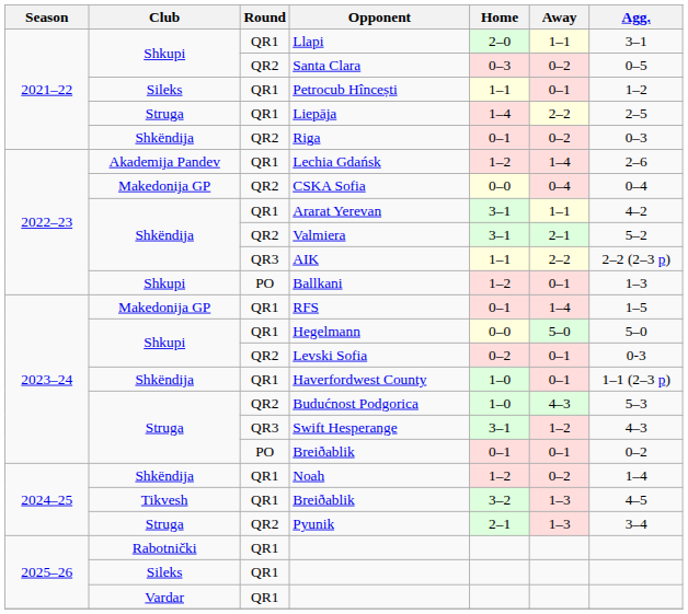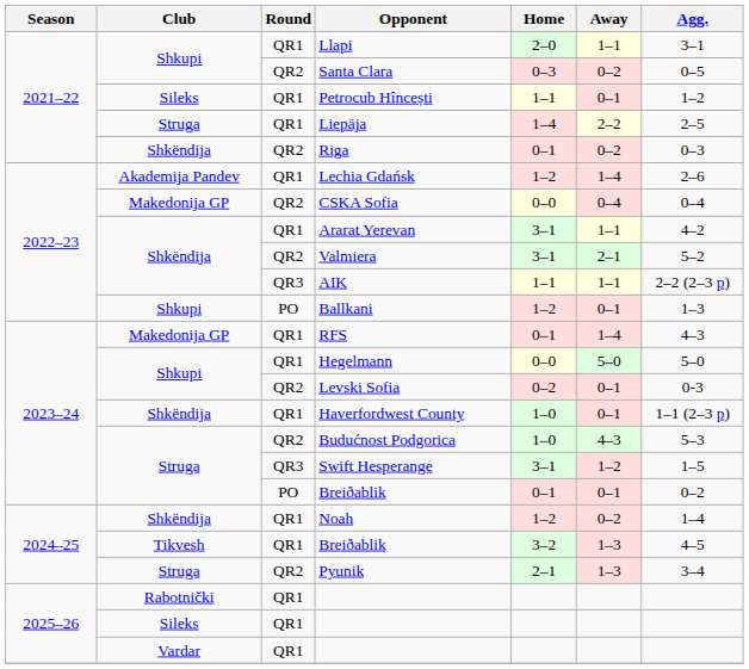AIK | Away: 2–2 -> 1–1
RFS | Agg.: 1–5 -> 4–3
Swift Hesperange | Agg.: 4–3 -> 1–5
